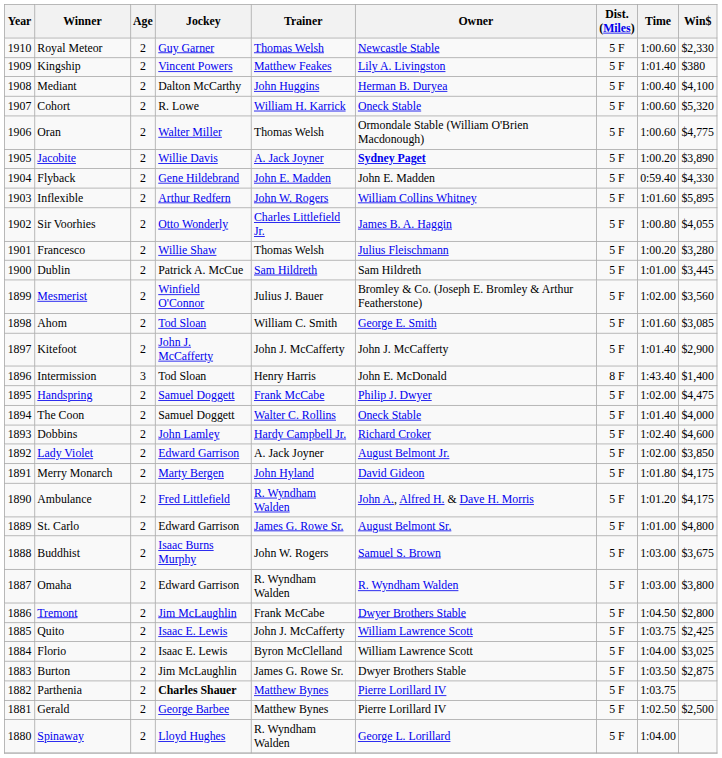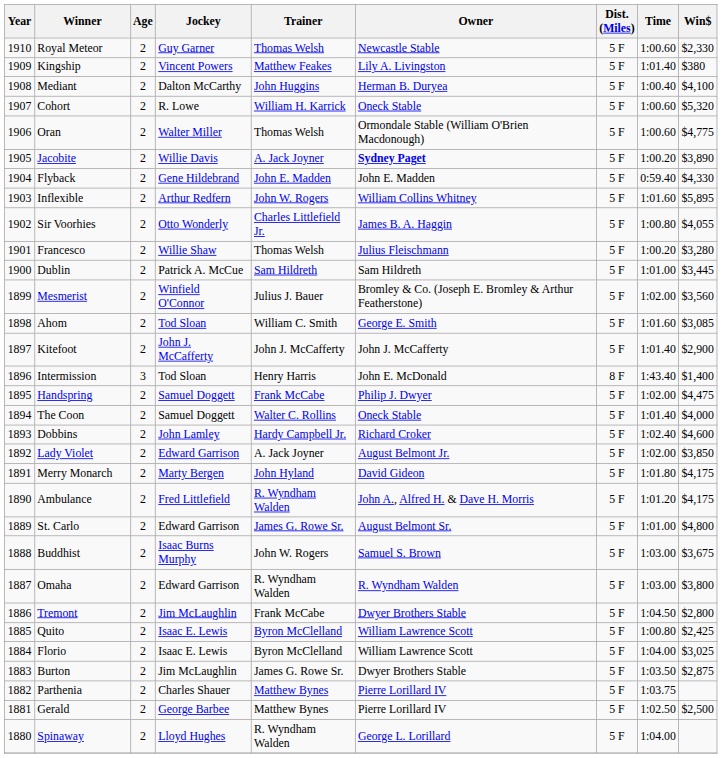Quito | Trainer: John J. McCafferty -> Byron McClelland
Quito | Time: 1:03.75 -> 1:00.80
Parthenia | Jockey: bold -> normal
